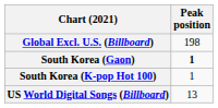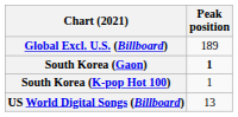Global Excl. U.S. (Billboard) | Peak position: 198 -> 189
